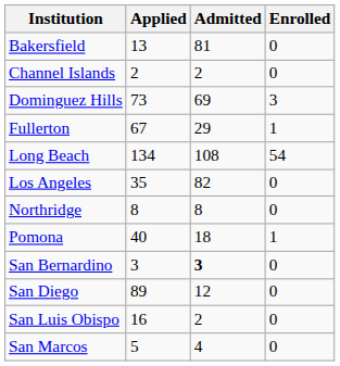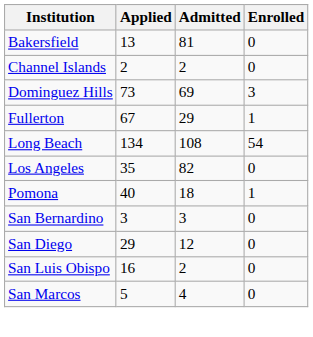- row: Northridge | 8 | 8 | 0
San Bernardino | Admitted: bold -> normal
San Diego | Applied: 89 -> 29
